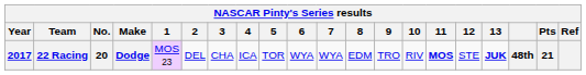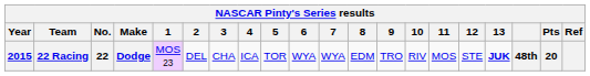22 Racing | Year: 2017 -> 2015
22 Racing | No.: 20 -> 22
22 Racing | 11: bold -> normal
22 Racing | Pts: 21 -> 20
